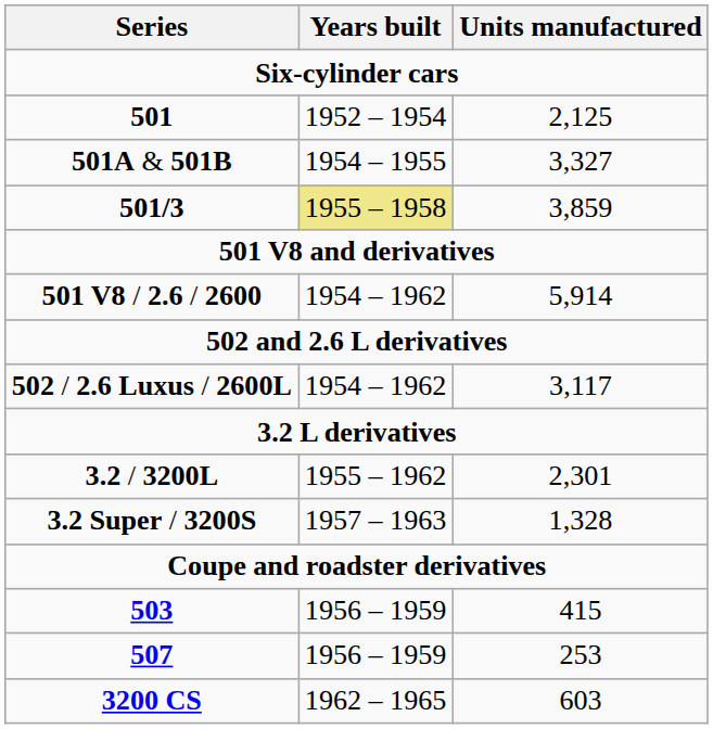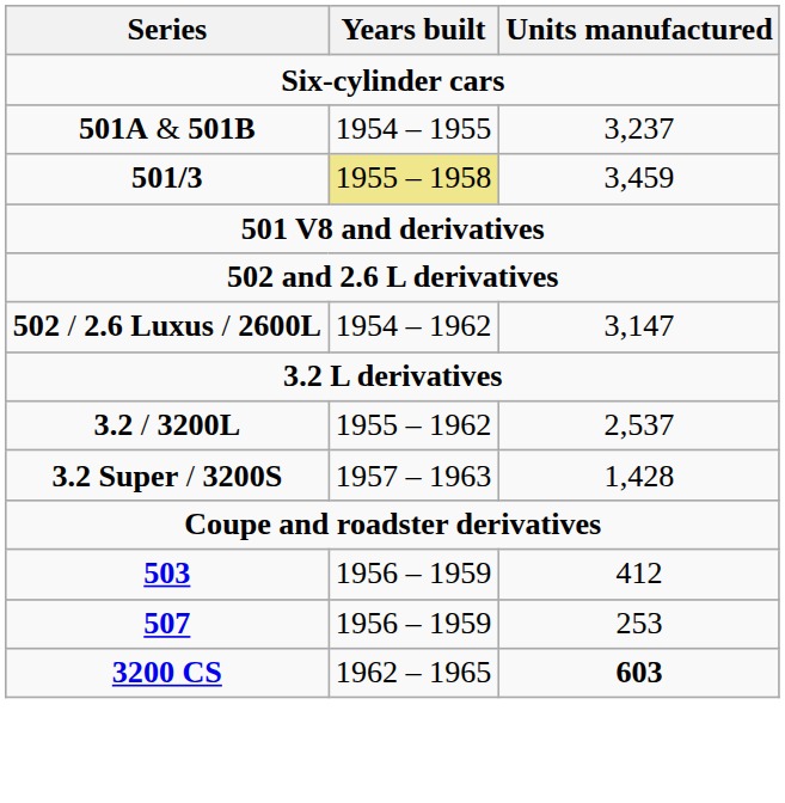- row: 501 | 1952 – 1954 | 2,125
501A & 501B | Units manufactured: 3,327 -> 3,237
501/3 | Units manufactured: 3,859 -> 3,459
- row: 501 V8 / 2.6 / 2600 | 1954 – 1962 | 5,914
502 / 2.6 Luxus / 2600L | Units manufactured: 3,117 -> 3,147
3.2 / 3200L | Units manufactured: 2,301 -> 2,537
3.2 Super / 3200S | Units manufactured: 1,328 -> 1,428
503 | Units manufactured: 415 -> 412
3200 CS | Units manufactured: normal -> bold
